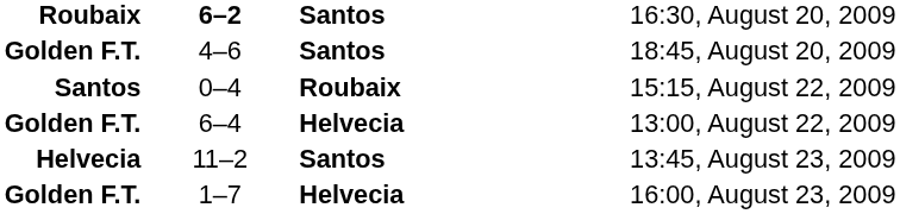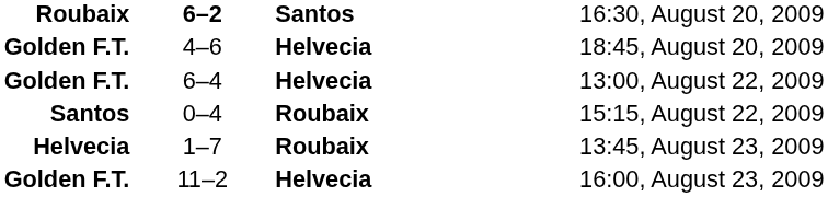18:45, August 20, 2009 | column 3: Santos -> Helvecia
rows swapped: 13:00, August 22, 2009 <-> 15:15, August 22, 2009
13:45, August 23, 2009 | column 2: 11–2 -> 1–7
13:45, August 23, 2009 | column 3: Santos -> Roubaix
16:00, August 23, 2009 | column 2: 1–7 -> 11–2
